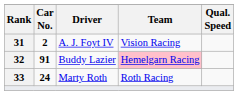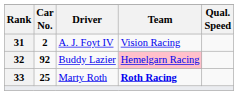Buddy Lazier | Car No.: 91 -> 92
Marty Roth | Car No.: 24 -> 25
Marty Roth | Team: normal -> bold
